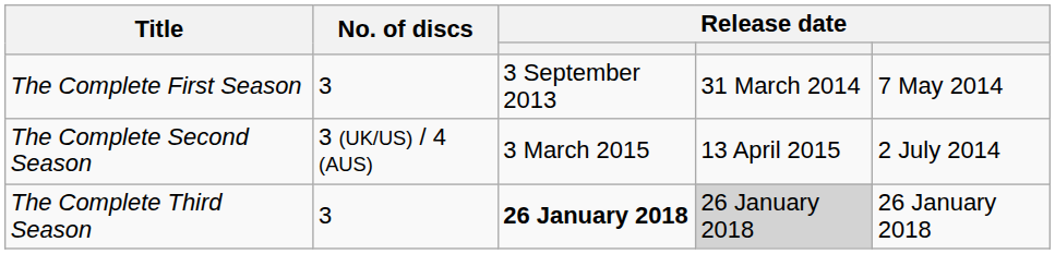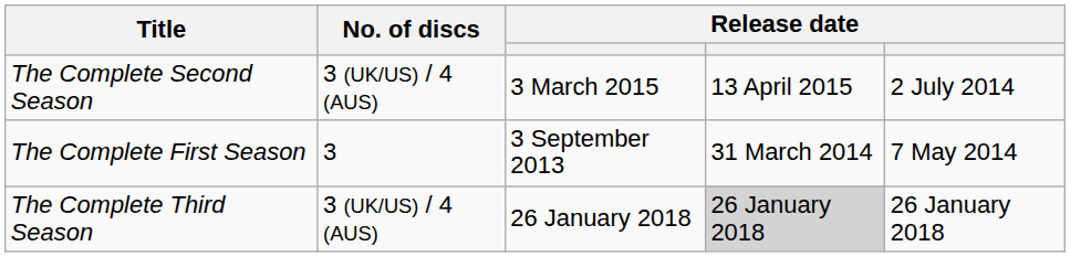rows swapped: The Complete First Season <-> The Complete Second Season
The Complete Third Season | No. of discs: 3 -> 3 (UK/US) / 4 (AUS)
The Complete Third Season | column 3: bold -> normal
